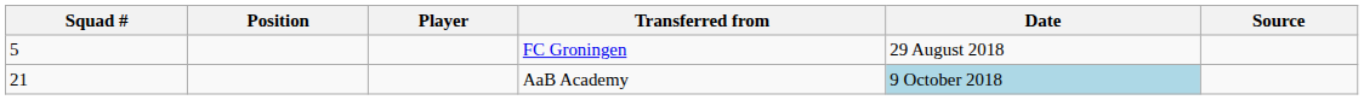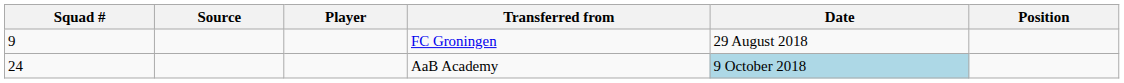columns swapped: Position <-> Source
FC Groningen | Squad #: 5 -> 9
AaB Academy | Squad #: 21 -> 24
